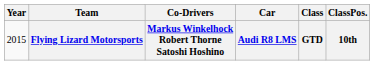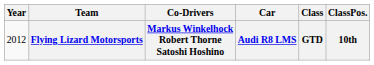Flying Lizard Motorsports | Year: 2015 -> 2012
